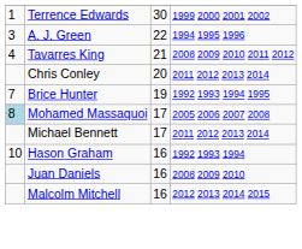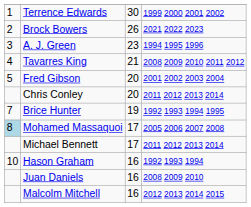+ row: 2 | Brock Bowers | 26 | 2021 2022 2023
A. J. Green | column 3: 22 -> 23
+ row: 5 | Fred Gibson | 20 | 2001 2002 2003 2004
